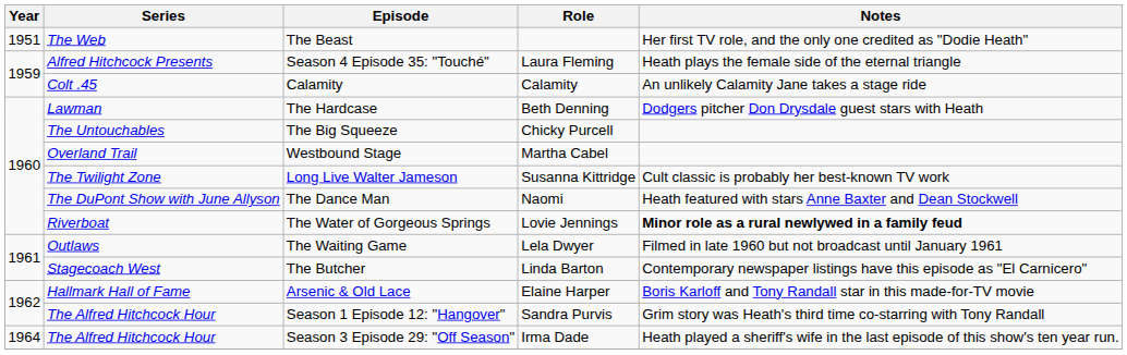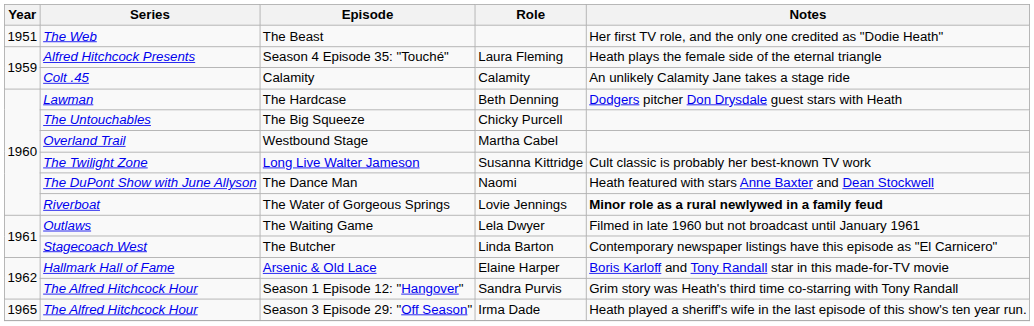Season 3 Episode 29: "Off Season" | Year: 1964 -> 1965
